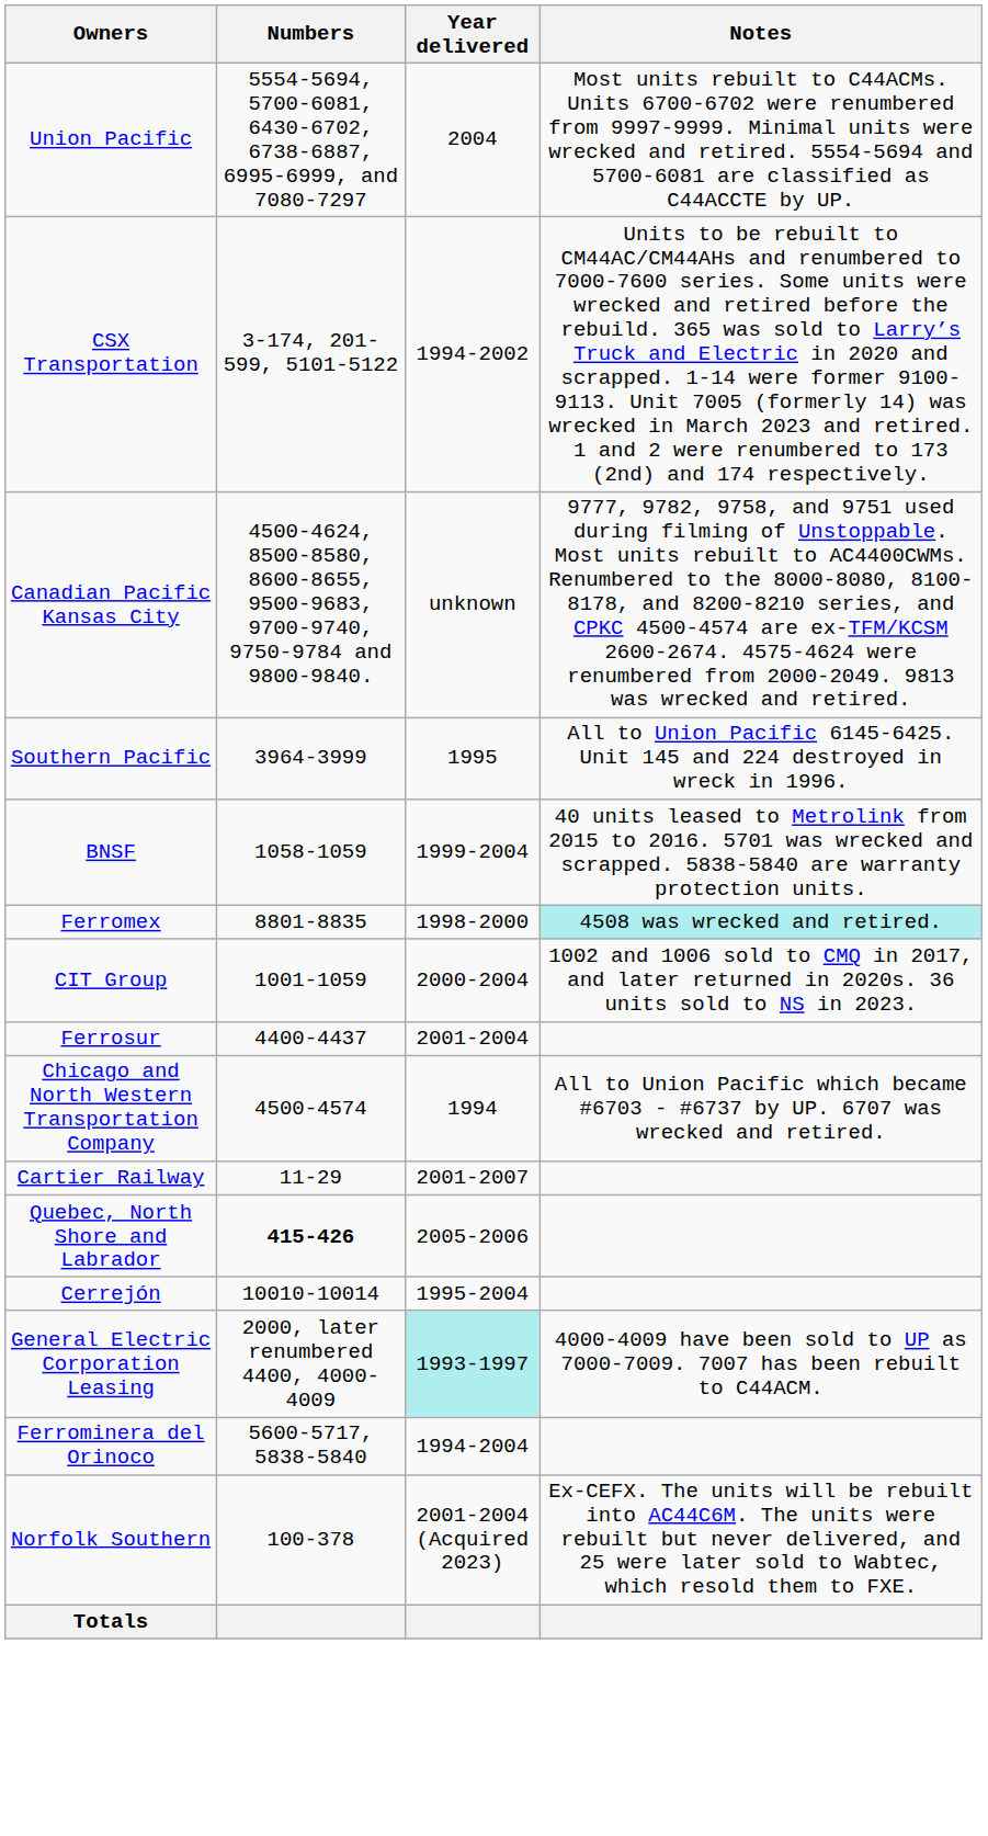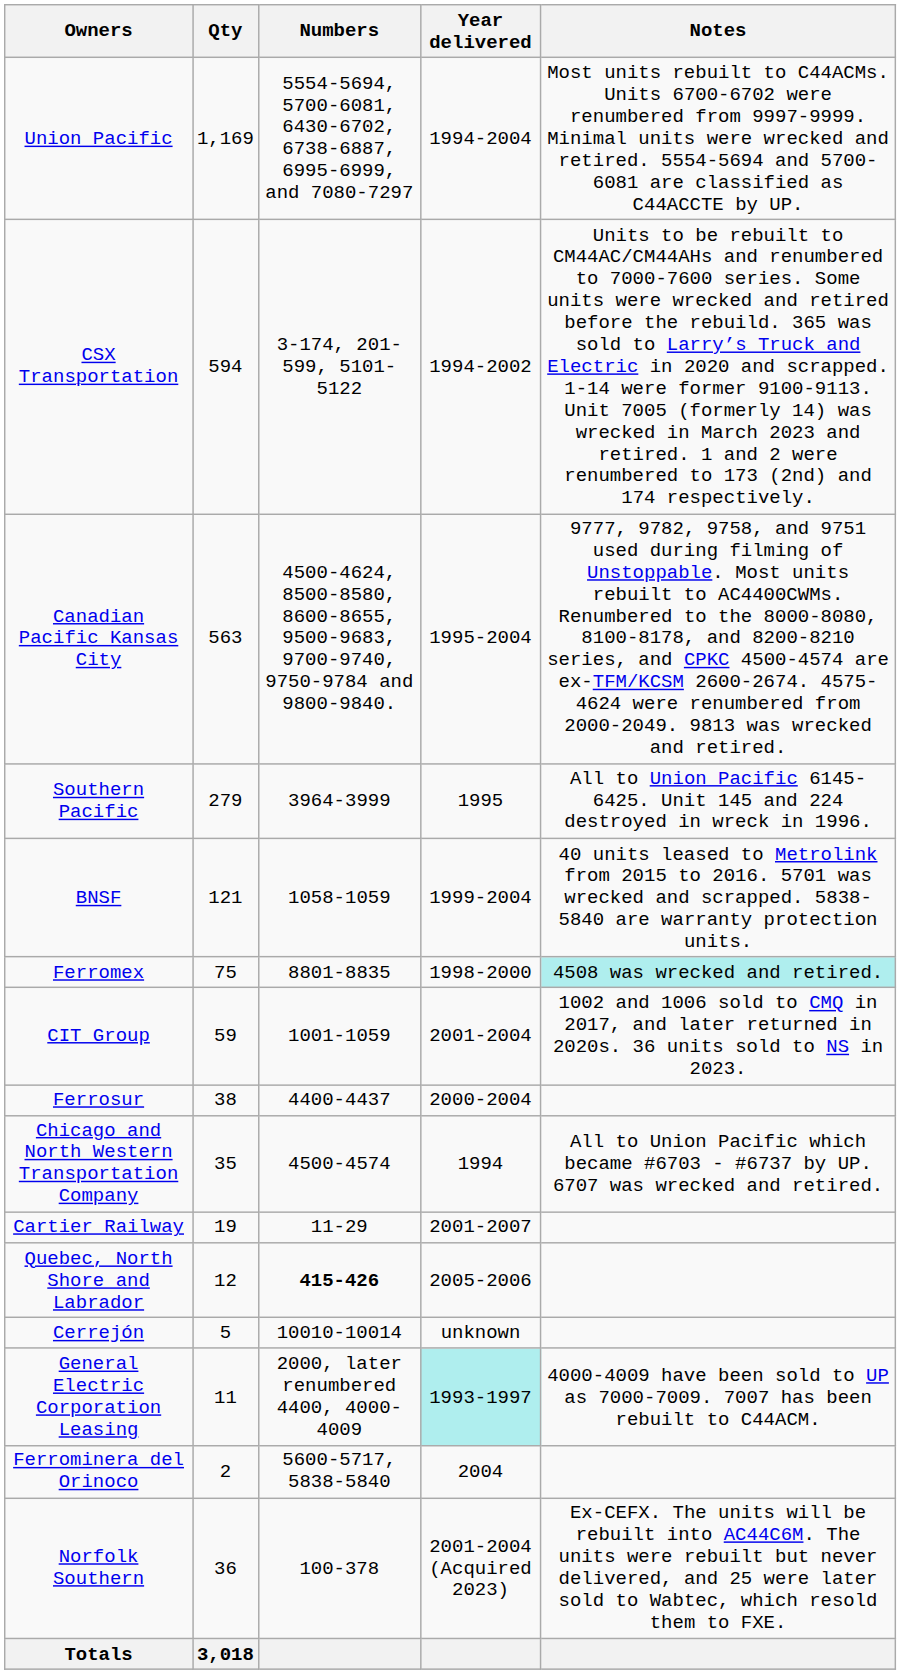+ column: Qty | 1,169 | 594 | 563 | 279 | 121 | 75 | 59 | 38 | 35 | 19 | 12 | 5 | 11 | 2 | 36 | 3,018
Union Pacific | Year delivered: 2004 -> 1994-2004
Canadian Pacific Kansas City | Year delivered: unknown -> 1995-2004
CIT Group | Year delivered: 2000-2004 -> 2001-2004
Ferrosur | Year delivered: 2001-2004 -> 2000-2004
Cerrejón | Year delivered: 1995-2004 -> unknown
Ferrominera del Orinoco | Year delivered: 1994-2004 -> 2004
